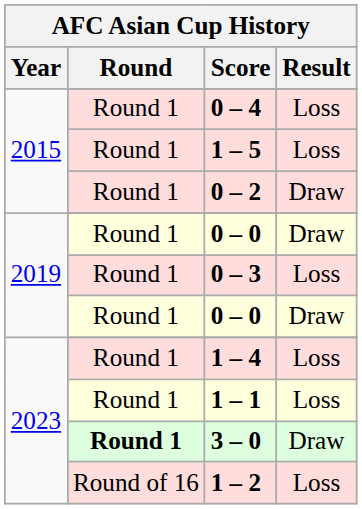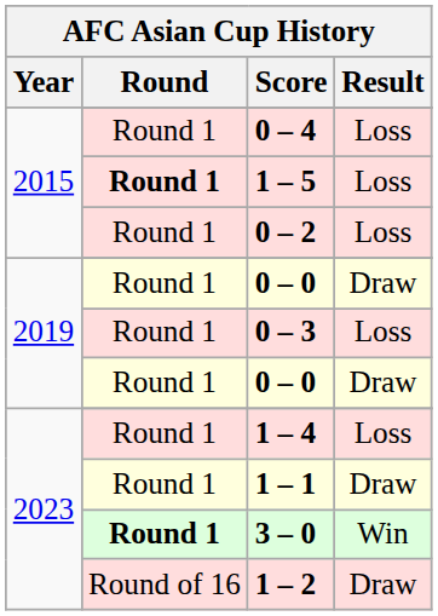1 – 5 | Round: normal -> bold
0 – 2 | Result: Draw -> Loss
1 – 1 | Result: Loss -> Draw
3 – 0 | Result: Draw -> Win
1 – 2 | Result: Loss -> Draw
